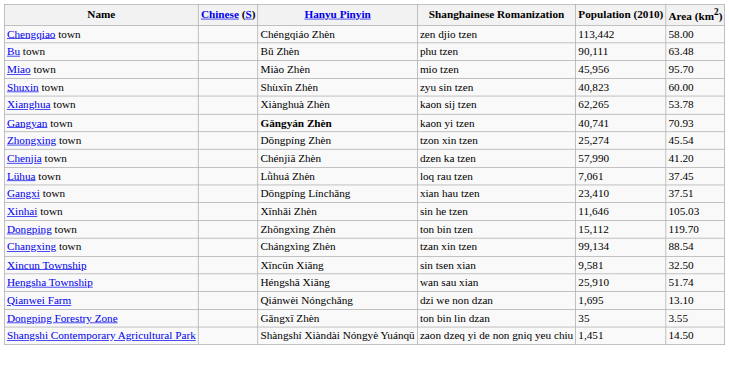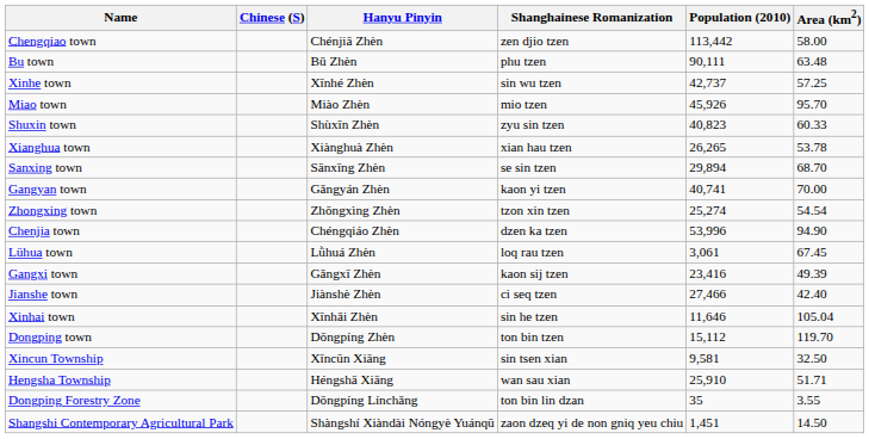Chengqiao town | Hanyu Pinyin: Chéngqiáo Zhèn -> Chénjiā Zhèn
+ row: Xinhe town | Xīnhé Zhèn | sin wu tzen | 42,737 | 57.25
Miao town | Population (2010): 45,956 -> 45,926
Shuxin town | Area (km2): 60.00 -> 60.33
Xianghua town | Shanghainese Romanization: kaon sij tzen -> xian hau tzen
Xianghua town | Population (2010): 62,265 -> 26,265
+ row: Sanxing town | Sānxīng Zhèn | se sin tzen | 29,894 | 68.70
Gangyan town | Hanyu Pinyin: bold -> normal
Gangyan town | Area (km2): 70.93 -> 70.00
Zhongxing town | Hanyu Pinyin: Dōngpíng Zhèn -> Zhōngxìng Zhèn
Zhongxing town | Area (km2): 45.54 -> 54.54
Chenjia town | Hanyu Pinyin: Chénjiā Zhèn -> Chéngqiáo Zhèn
Chenjia town | Population (2010): 57,990 -> 53,996
Chenjia town | Area (km2): 41.20 -> 94.90
Lühua town | Population (2010): 7,061 -> 3,061
Lühua town | Area (km2): 37.45 -> 67.45
Gangxi town | Hanyu Pinyin: Dōngpíng Línchǎng -> Gǎngxī Zhèn
Gangxi town | Shanghainese Romanization: xian hau tzen -> kaon sij tzen
Gangxi town | Population (2010): 23,410 -> 23,416
Gangxi town | Area (km2): 37.51 -> 49.39
+ row: Jianshe town | Jiànshè Zhèn | ci seq tzen | 27,466 | 42.40
Xinhai town | Area (km2): 105.03 -> 105.04
Dongping town | Hanyu Pinyin: Zhōngxìng Zhèn -> Dōngpíng Zhèn
- row: Changxing town | Chángxìng Zhèn | tzan xin tzen | 99,134 | 88.54
Hengsha Township | Area (km2): 51.74 -> 51.71
- row: Qianwei Farm | Qiánwèi Nóngchǎng | dzi we non dzan | 1,695 | 13.10
Dongping Forestry Zone | Hanyu Pinyin: Gǎngxī Zhèn -> Dōngpíng Línchǎng
